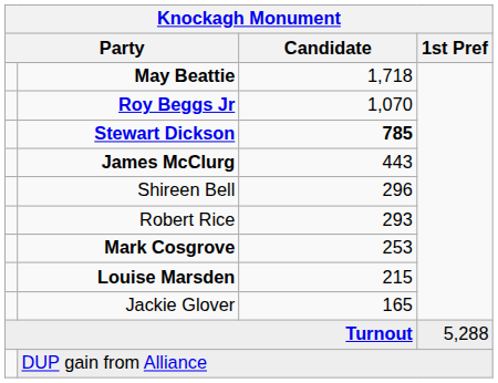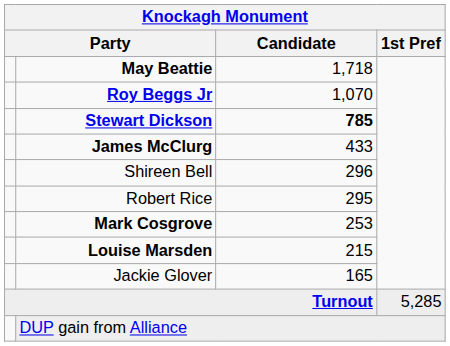James McClurg | Candidate: 443 -> 433
Robert Rice | Candidate: 293 -> 295
Turnout | 1st Pref: 5,288 -> 5,285
